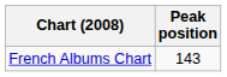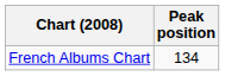French Albums Chart | Peak position: 143 -> 134
